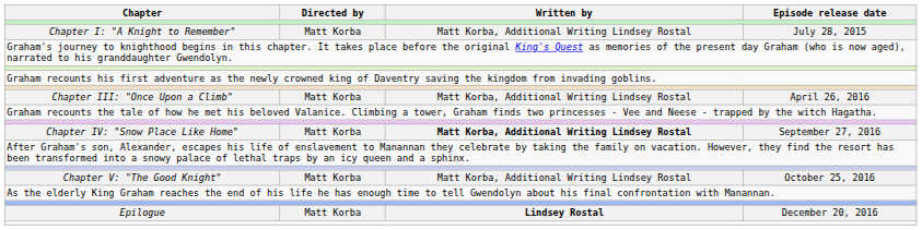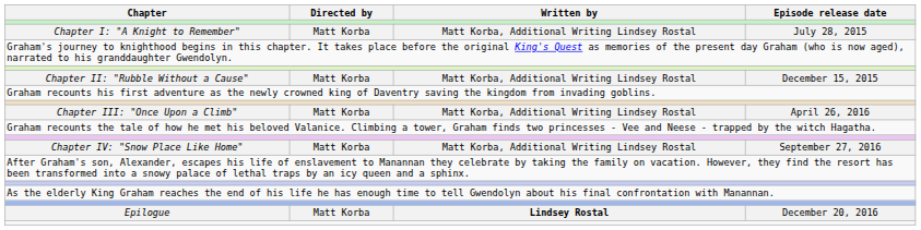+ row: Chapter II: "Rubble Without a Cause" | Matt Korba | Matt Korba, Additional Writing Lindsey Rostal | December 15, 2015
Chapter IV: "Snow Place Like Home" | Written by: bold -> normal
- row: Chapter V: "The Good Knight" | Matt Korba | Matt Korba, Additional Writing Lindsey Rostal | October 25, 2016
